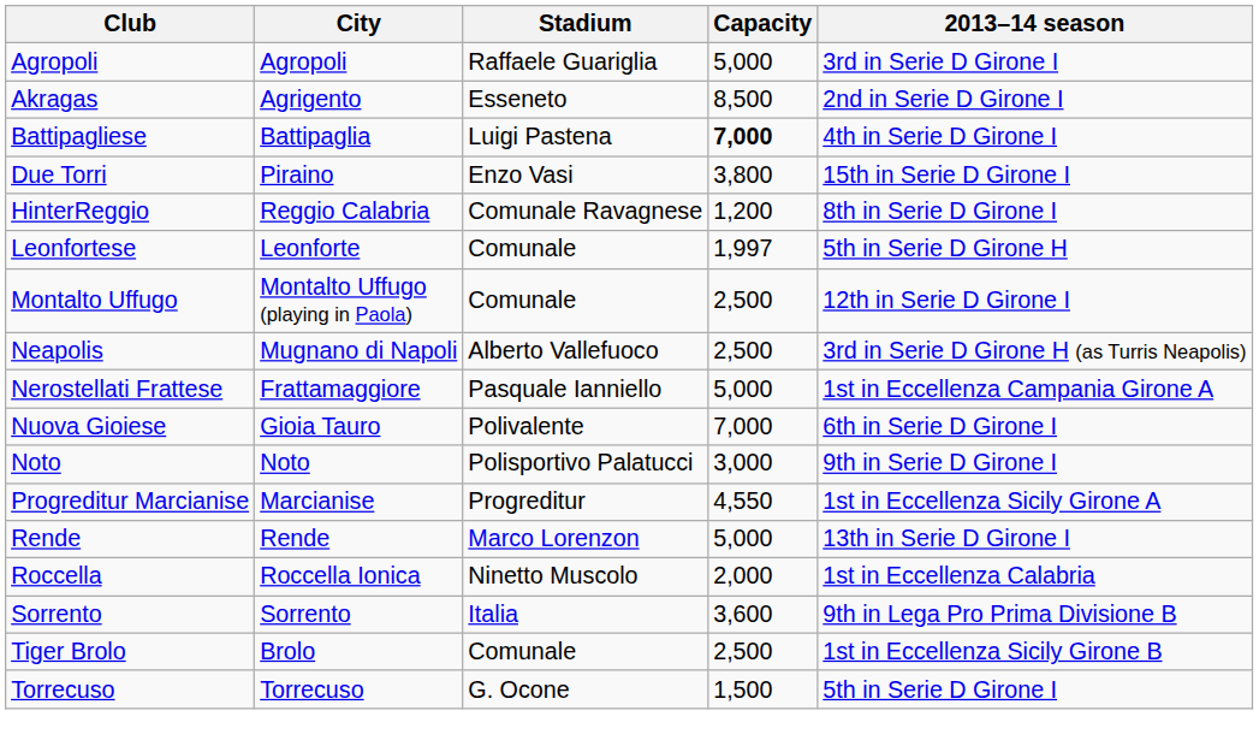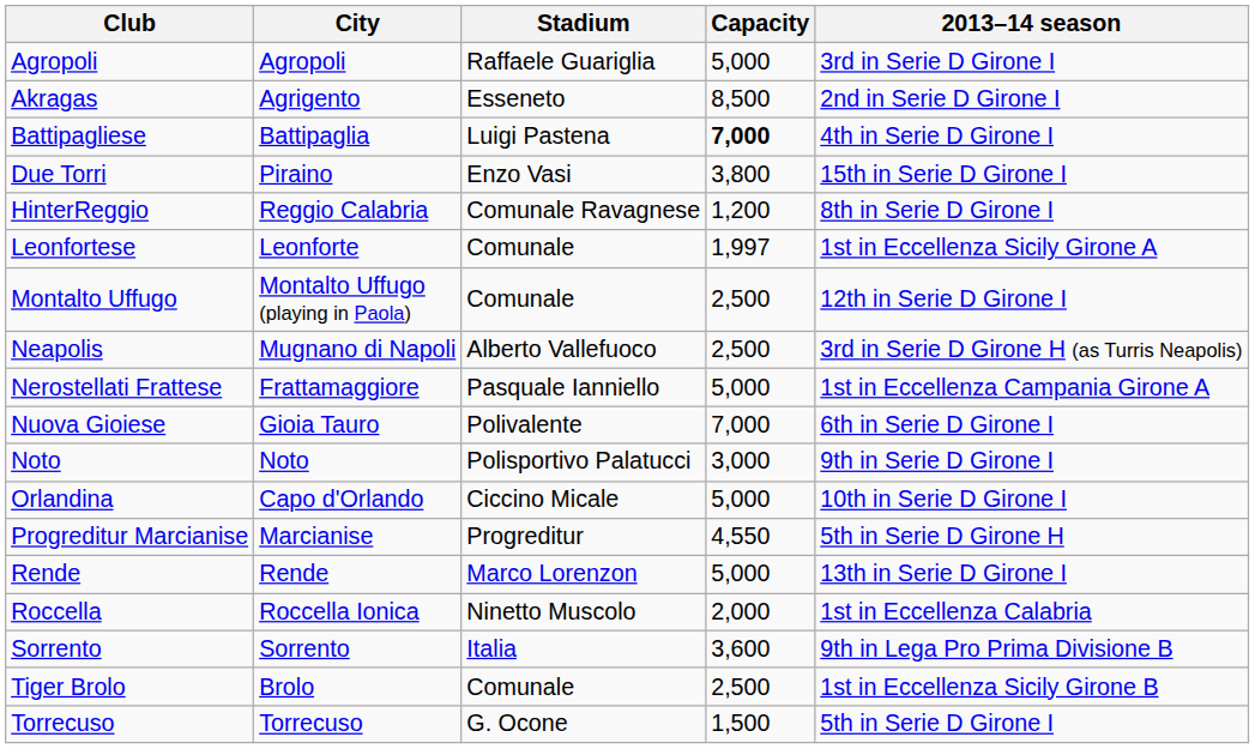Leonfortese | 2013–14 season: 5th in Serie D Girone H -> 1st in Eccellenza Sicily Girone A
+ row: Orlandina | Capo d'Orlando | Ciccino Micale | 5,000 | 10th in Serie D Girone I
Progreditur Marcianise | 2013–14 season: 1st in Eccellenza Sicily Girone A -> 5th in Serie D Girone H
